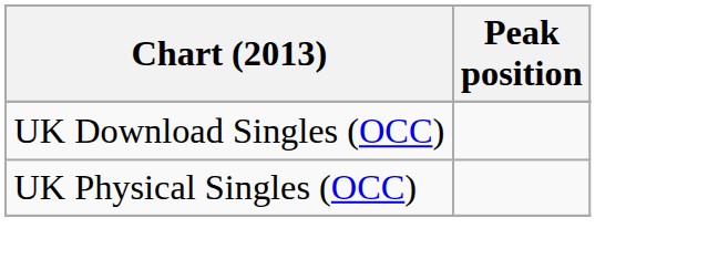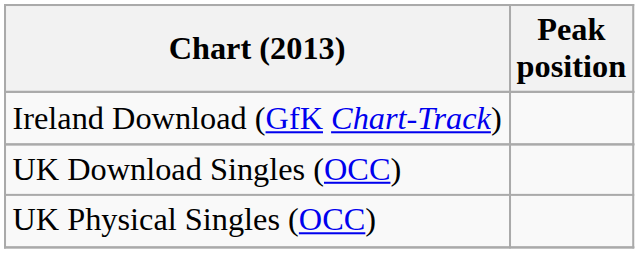+ row: Ireland Download (GfK Chart-Track)
